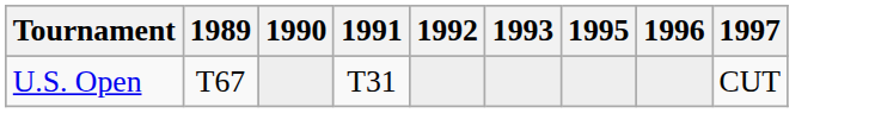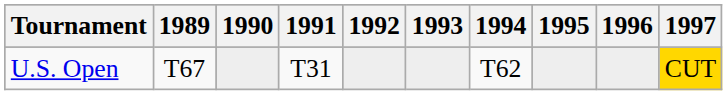+ column: 1994 | T62
U.S. Open | 1997: no background -> gold background
